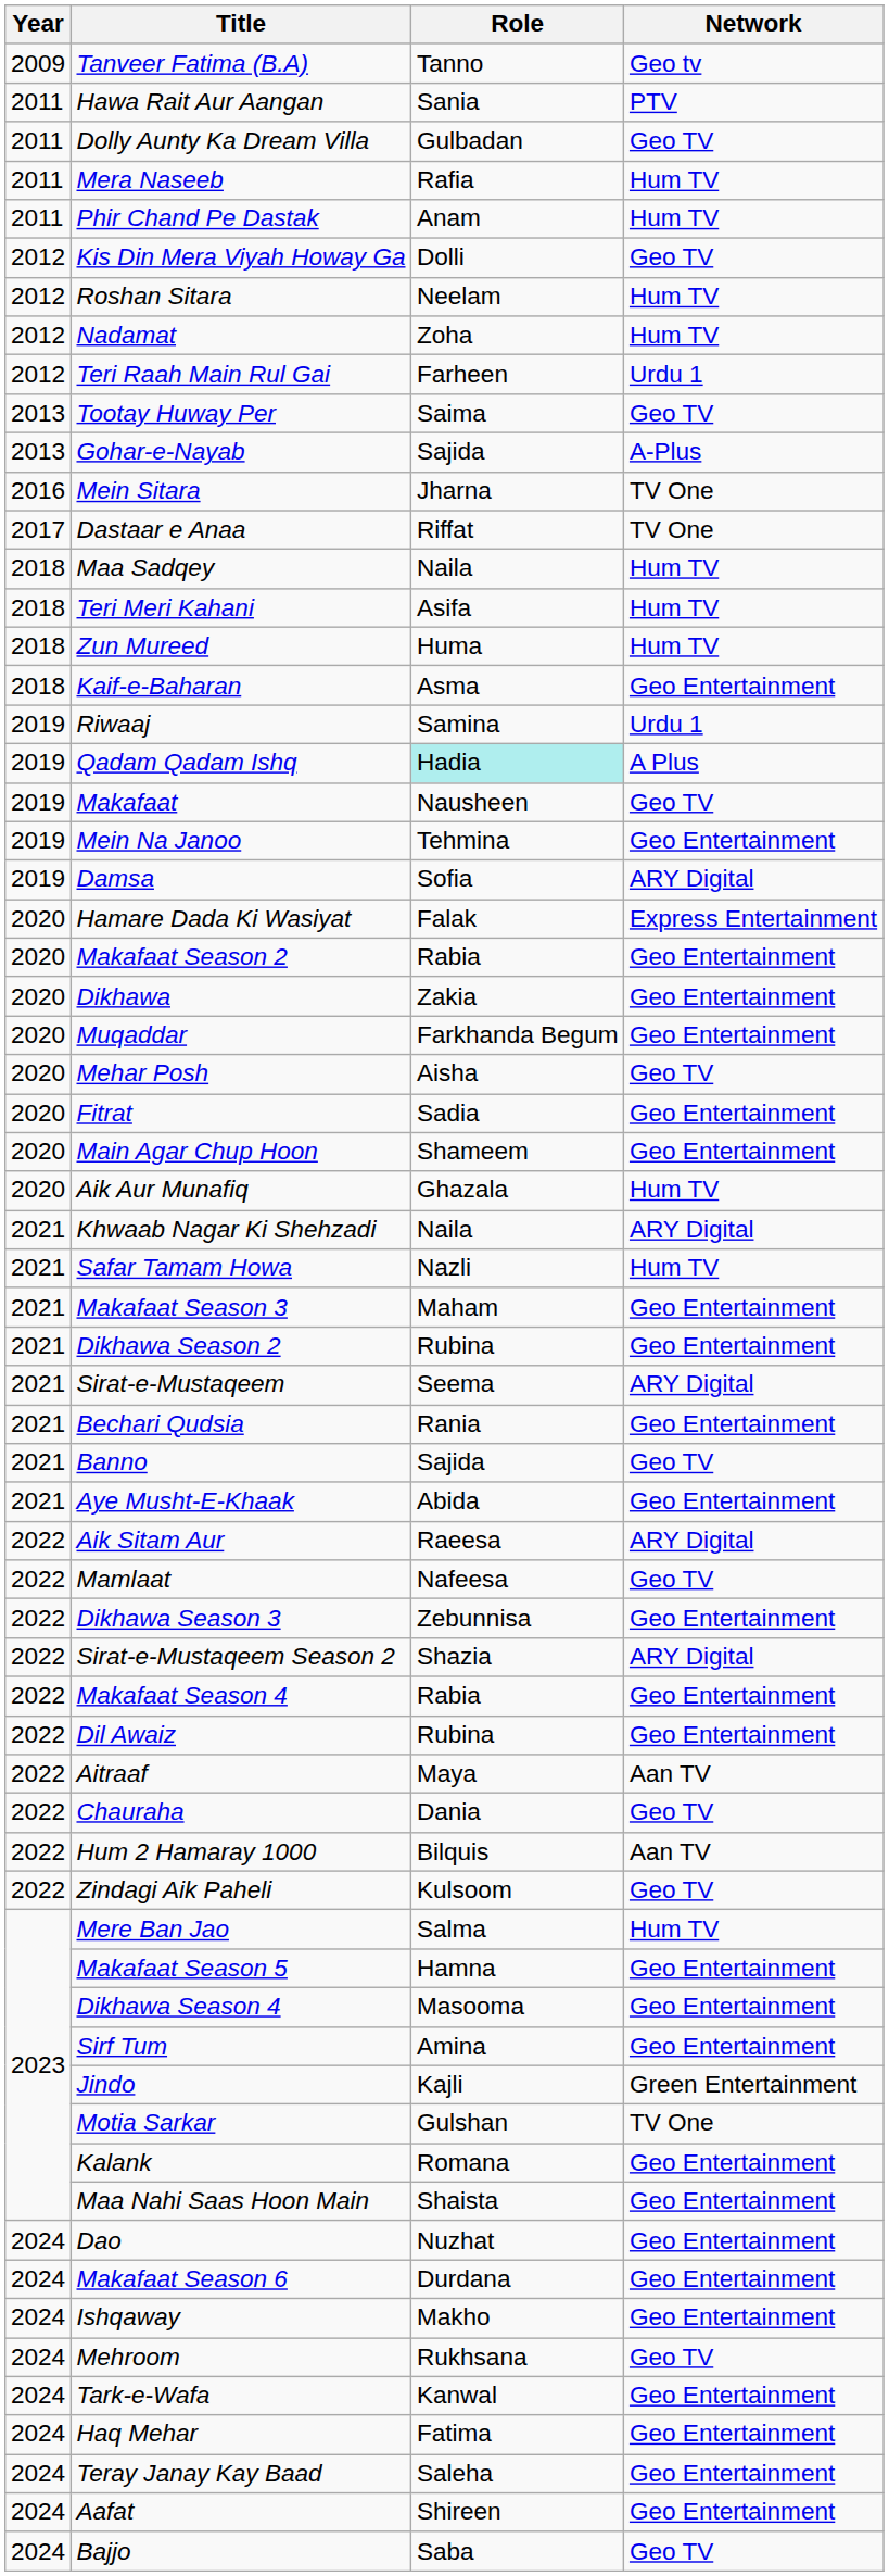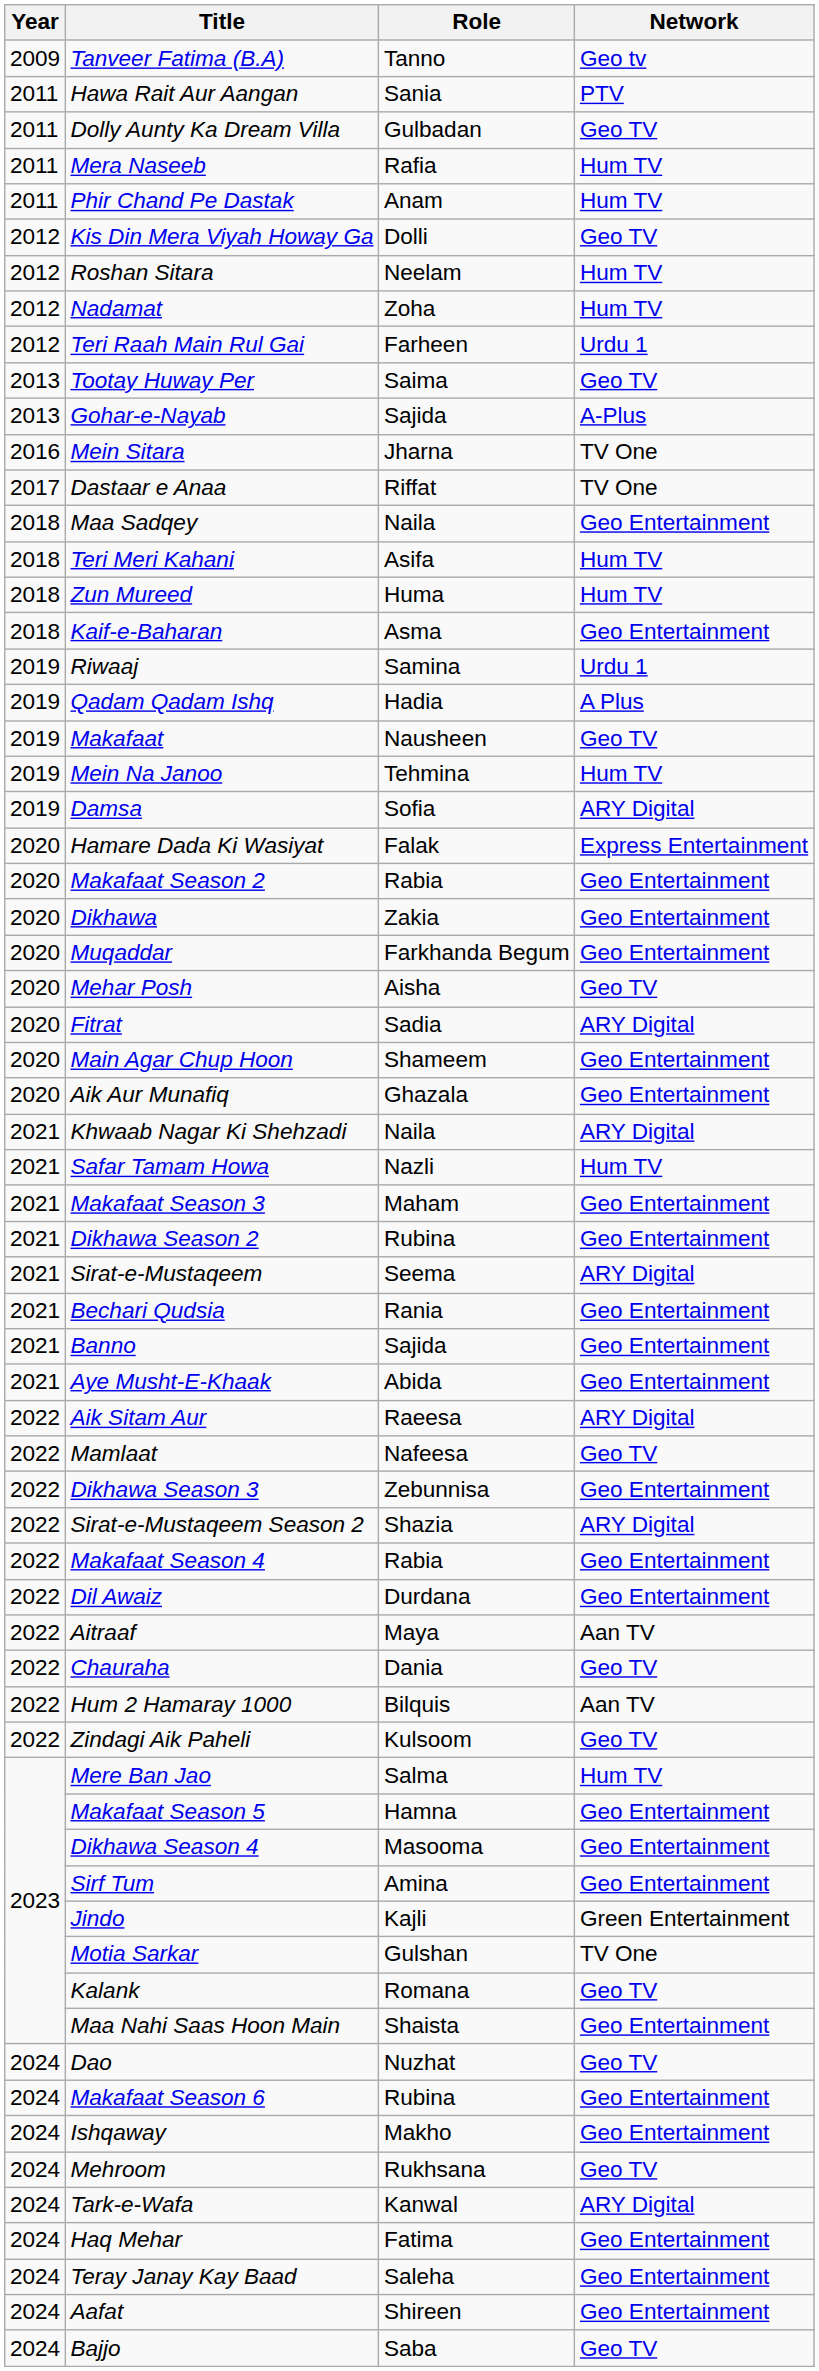Maa Sadqey | Network: Hum TV -> Geo Entertainment
Qadam Qadam Ishq | Role: paleturquoise background -> no background
Mein Na Janoo | Network: Geo Entertainment -> Hum TV
Fitrat | Network: Geo Entertainment -> ARY Digital
Aik Aur Munafiq | Network: Hum TV -> Geo Entertainment
Banno | Network: Geo TV -> Geo Entertainment
Dil Awaiz | Role: Rubina -> Durdana
Kalank | Network: Geo Entertainment -> Geo TV
Dao | Network: Geo Entertainment -> Geo TV
Makafaat Season 6 | Role: Durdana -> Rubina
Tark-e-Wafa | Network: Geo Entertainment -> ARY Digital
